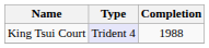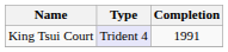King Tsui Court | Completion: 1988 -> 1991
